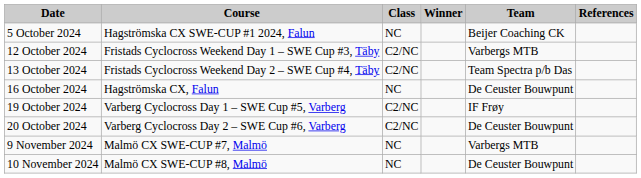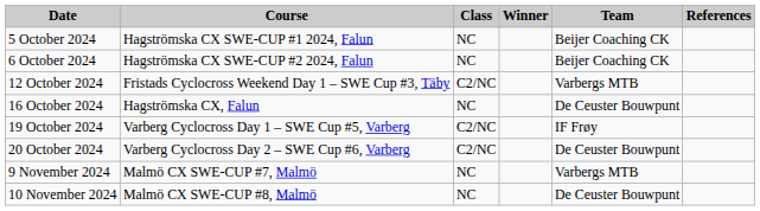+ row: 6 October 2024 | Hagströmska CX SWE-CUP #2 2024, Falun | NC | Beijer Coaching CK
- row: 13 October 2024 | Fristads Cyclocross Weekend Day 2 – SWE Cup #4, Täby | C2/NC | Team Spectra p/b Das
